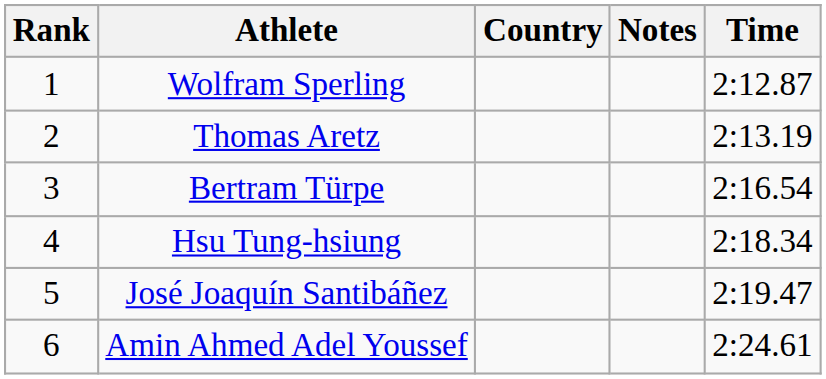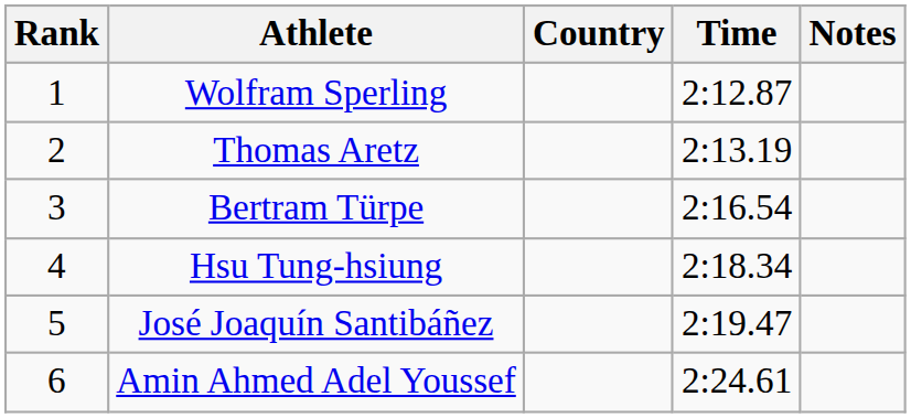columns swapped: Time <-> Notes
